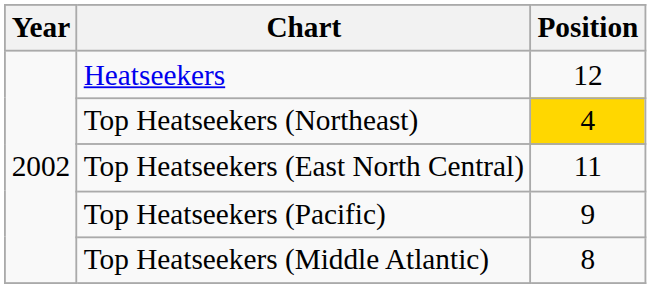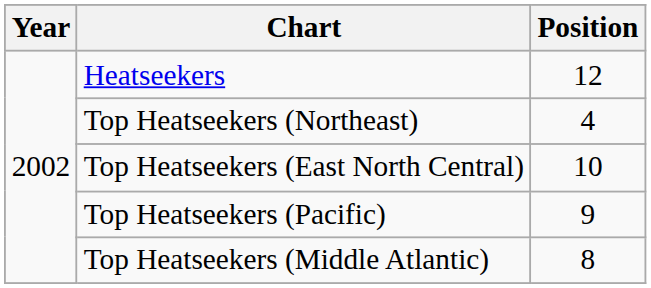Top Heatseekers (Northeast) | Position: gold background -> no background
Top Heatseekers (East North Central) | Position: 11 -> 10
